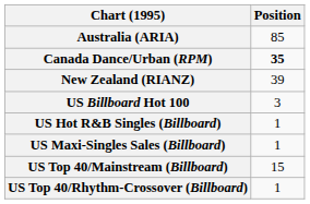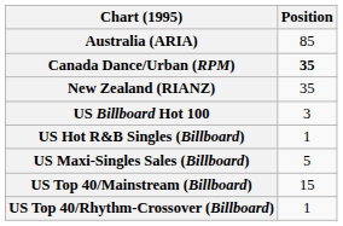New Zealand (RIANZ) | Position: 39 -> 35
US Maxi-Singles Sales (Billboard) | Position: 1 -> 5
